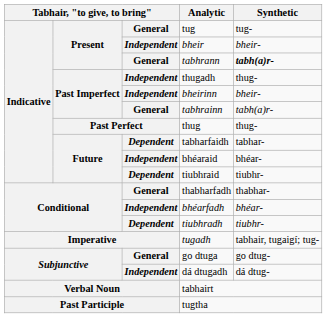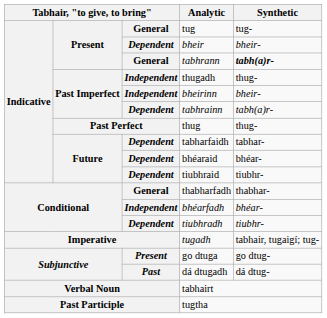bheir | column 3: Independent -> Dependent
tabhrainn | column 3: General -> Dependent
bhéaraid | column 3: Independent -> Dependent
go dtuga | column 3: General -> Present
dá dtugadh | column 3: Independent -> Past
